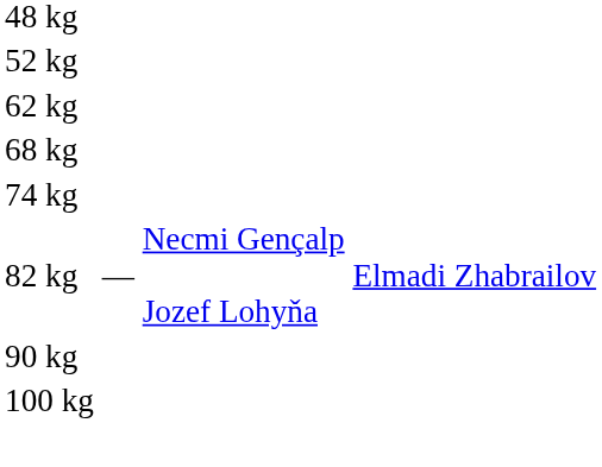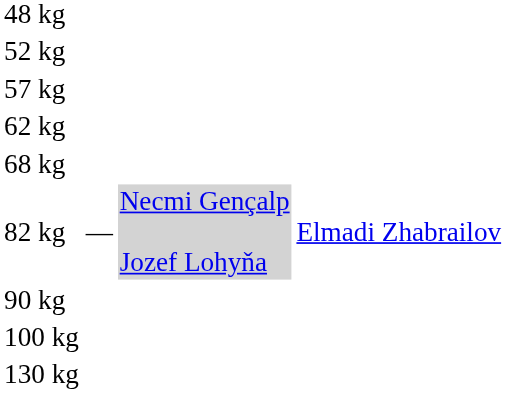+ row: 57 kg
- row: 74 kg
82 kg | column 3: no background -> lightgrey background
+ row: 130 kg
